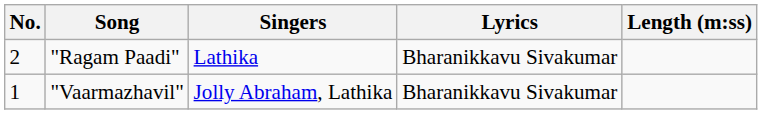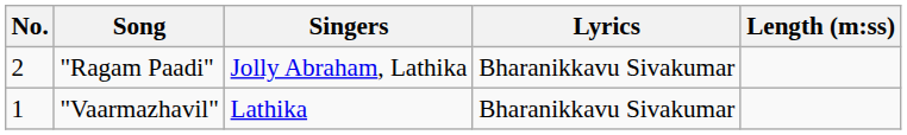"Ragam Paadi" | Singers: Lathika -> Jolly Abraham, Lathika
"Vaarmazhavil" | Singers: Jolly Abraham, Lathika -> Lathika
